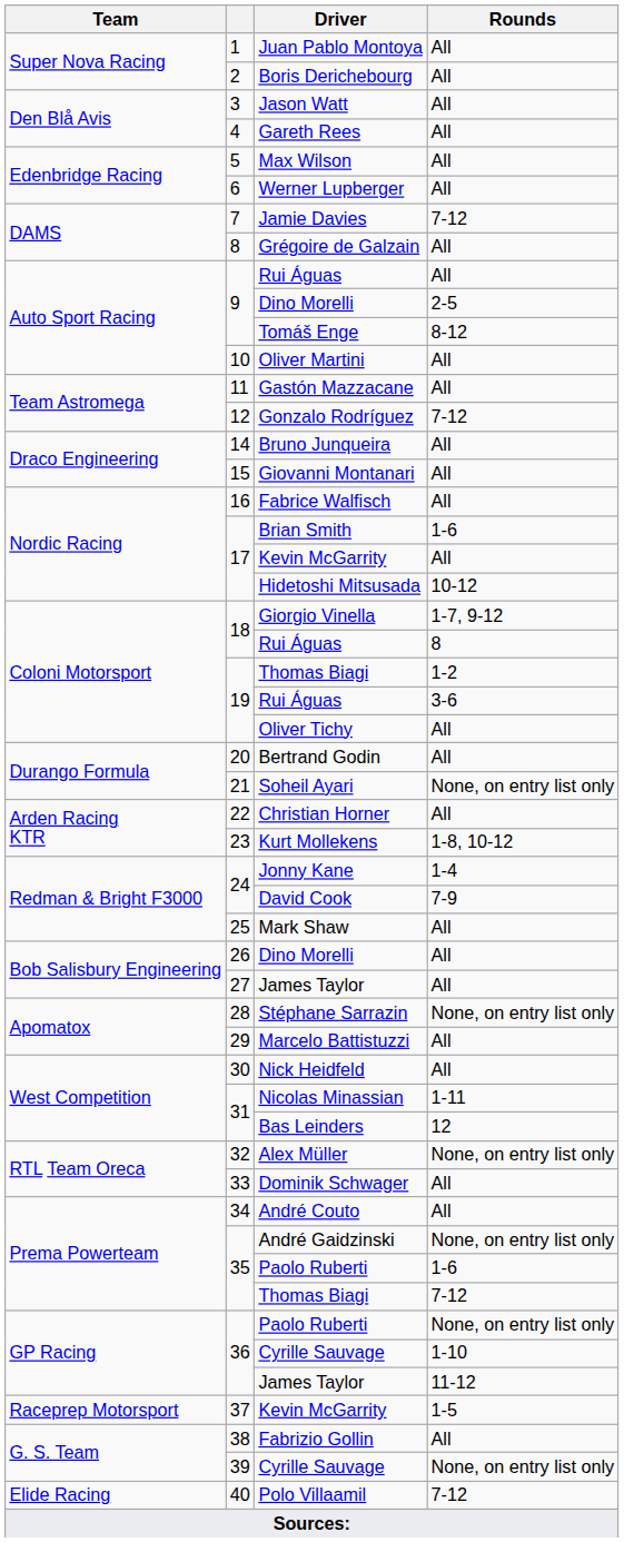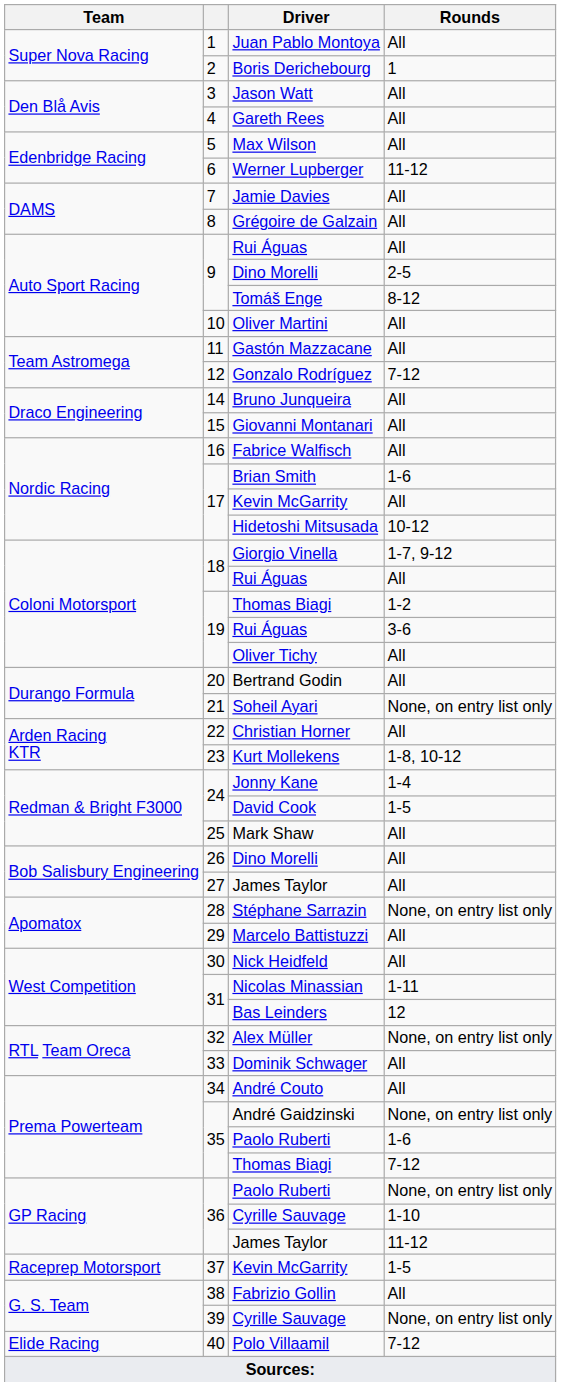Boris Derichebourg | Rounds: All -> 1
Werner Lupberger | Rounds: All -> 11-12
Jamie Davies | Rounds: 7-12 -> All
18 / Rui Águas | Rounds: 8 -> All
David Cook | Rounds: 7-9 -> 1-5
